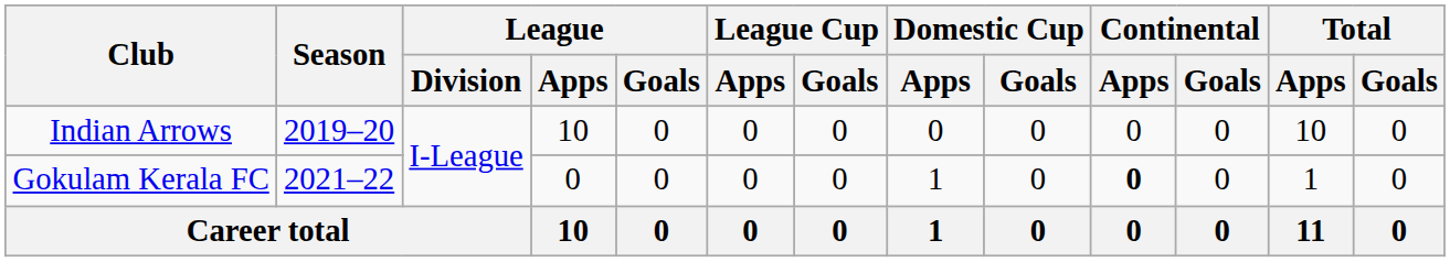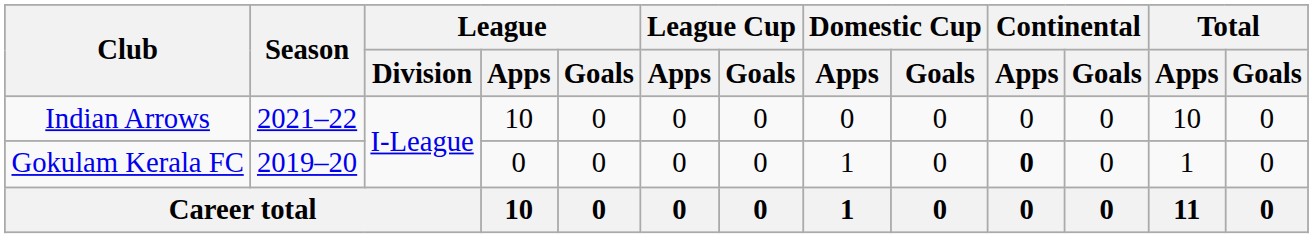Indian Arrows | Season: 2019–20 -> 2021–22
Gokulam Kerala FC | Season: 2021–22 -> 2019–20
